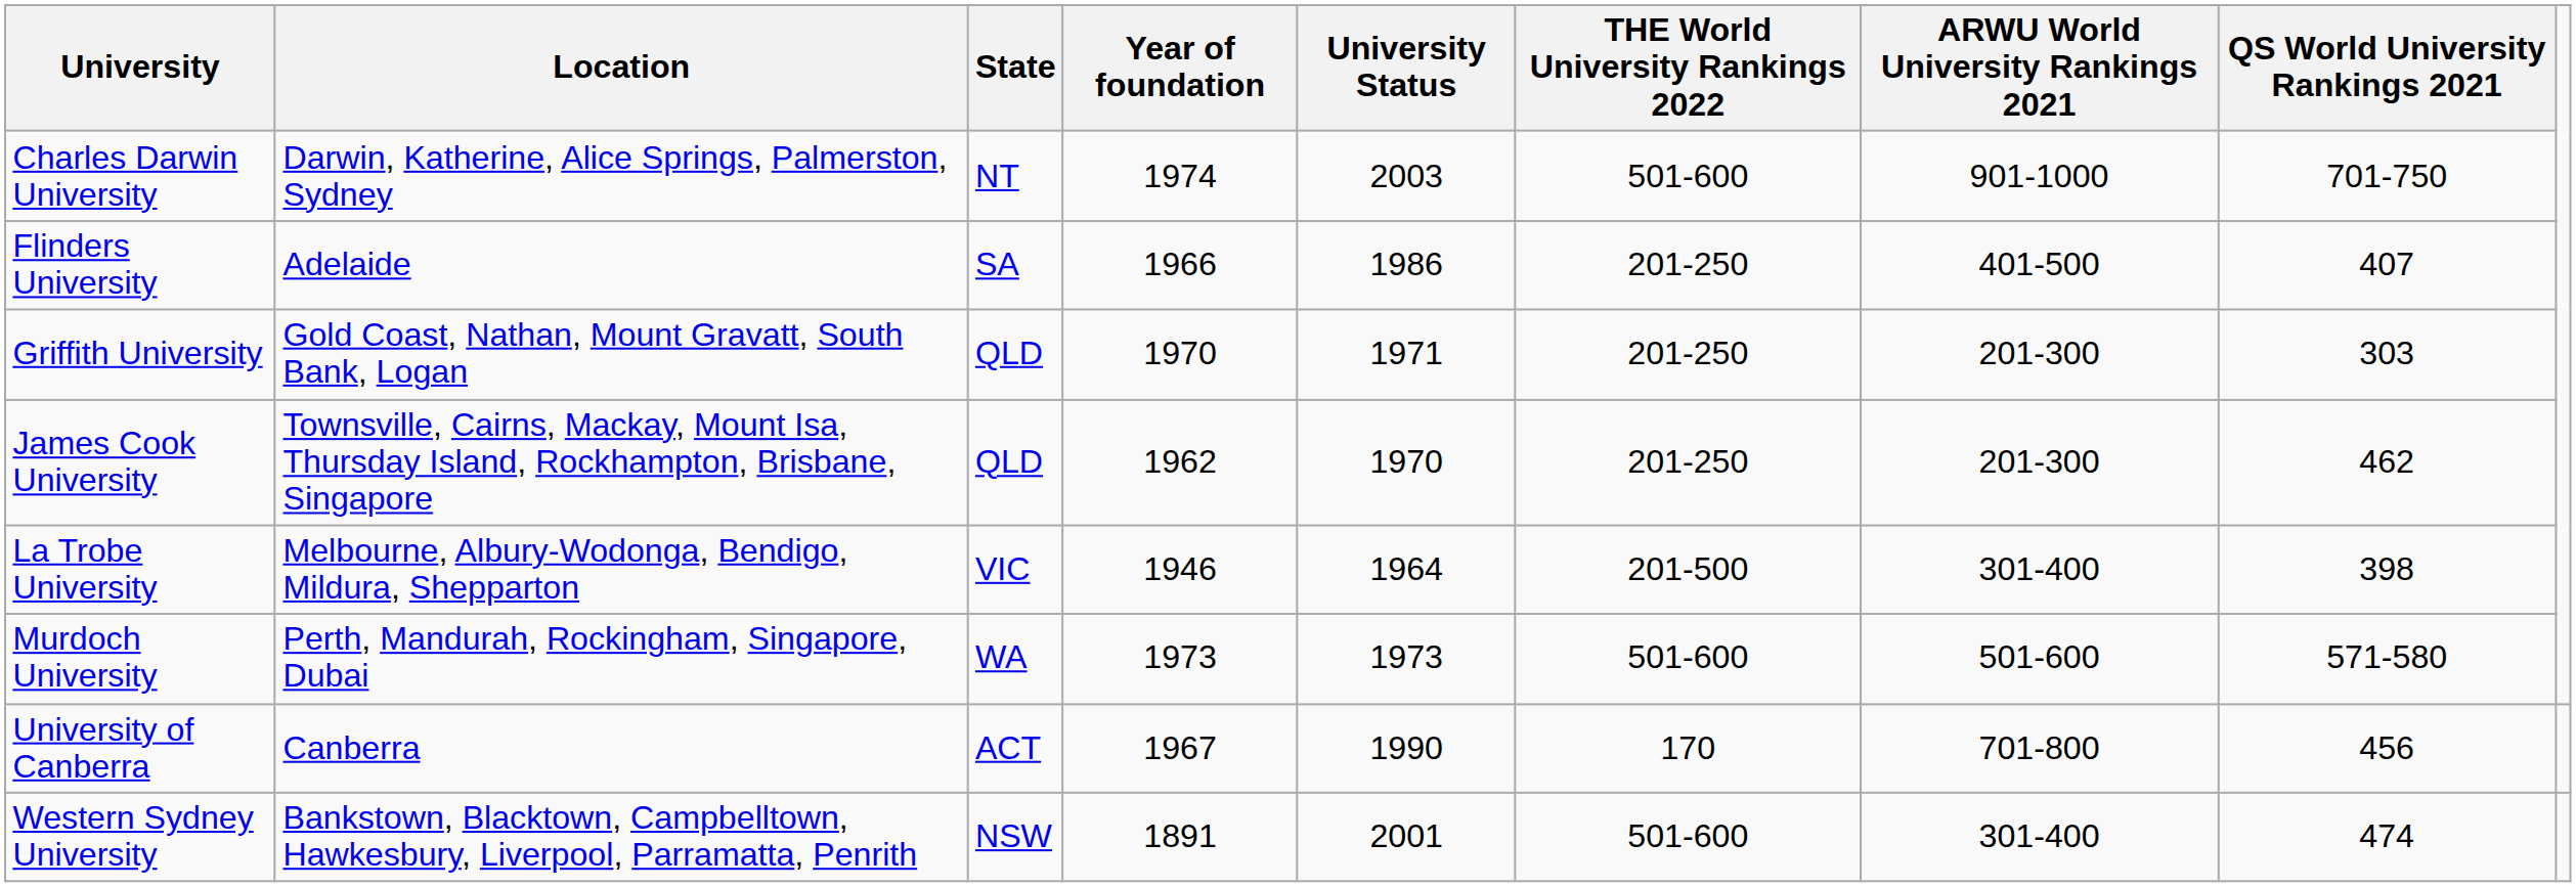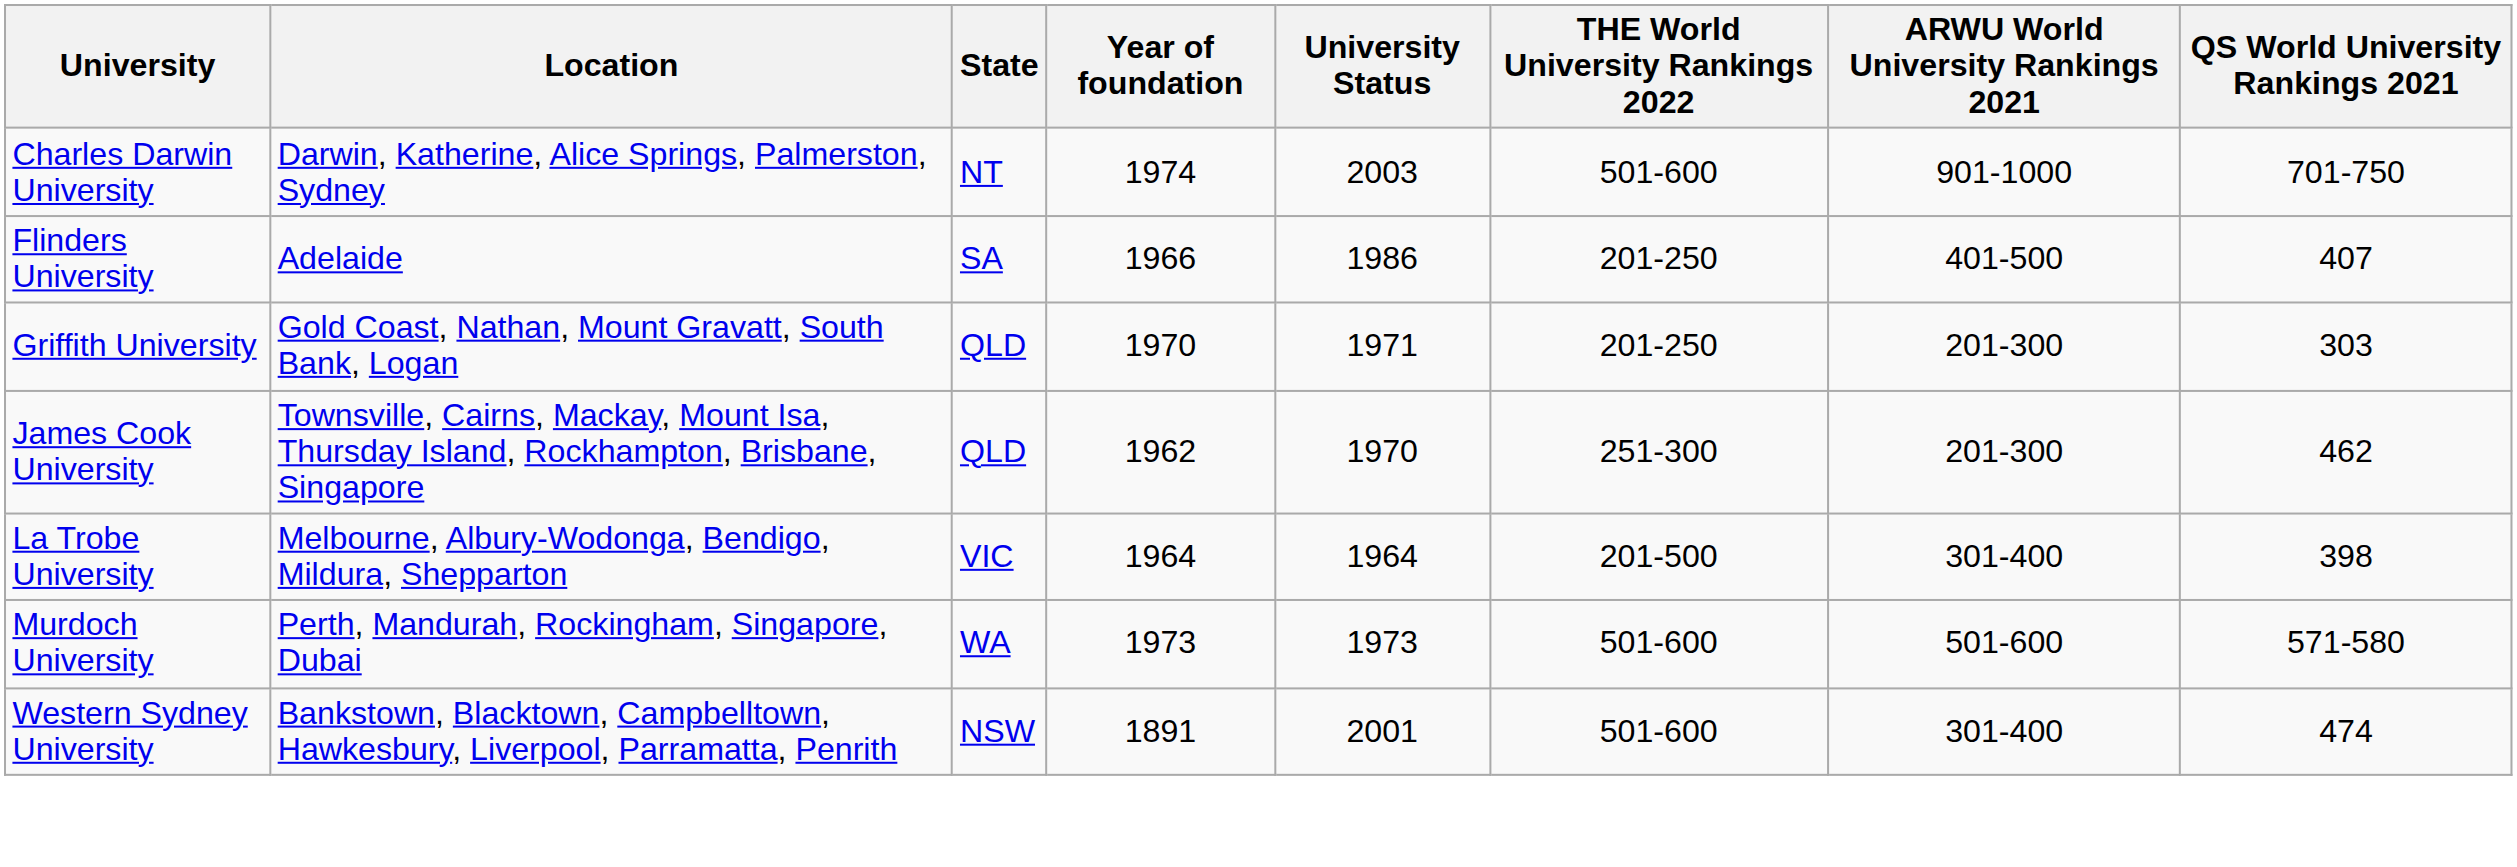James Cook University | THE World University Rankings 2022: 201-250 -> 251-300
La Trobe University | Year of foundation: 1946 -> 1964
- row: University of Canberra | Canberra | ACT | 1967 | 1990 | 170 | 701-800 | 456
